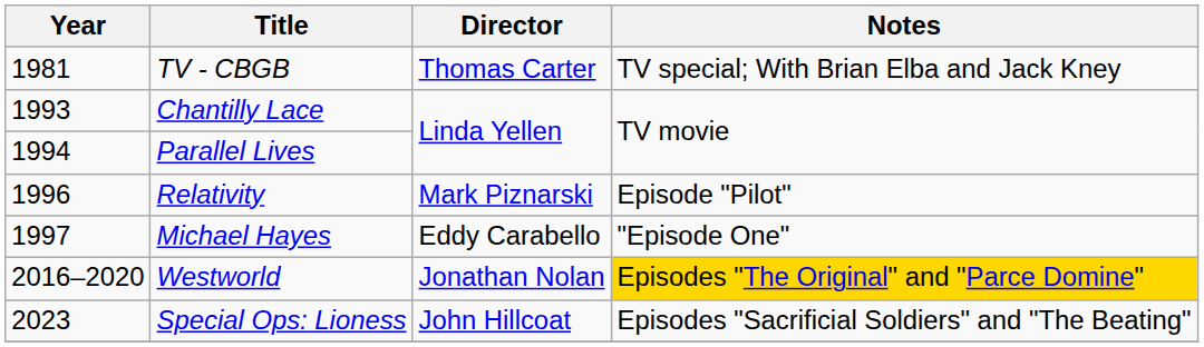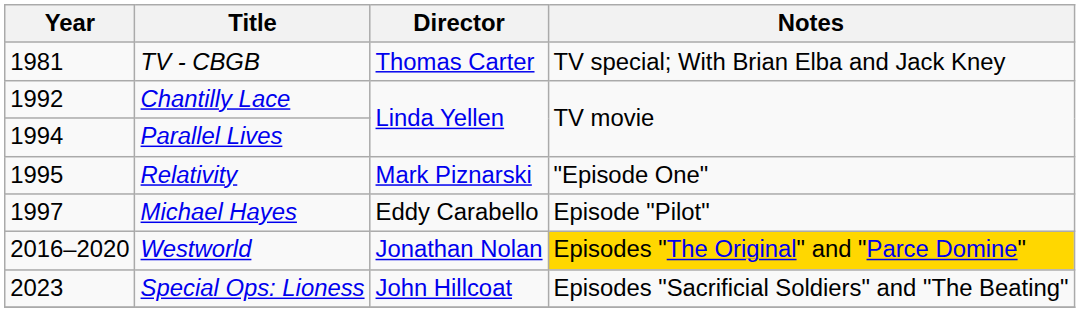Chantilly Lace | Year: 1993 -> 1992
Relativity | Year: 1996 -> 1995
Relativity | Notes: Episode "Pilot" -> "Episode One"
Michael Hayes | Notes: "Episode One" -> Episode "Pilot"
